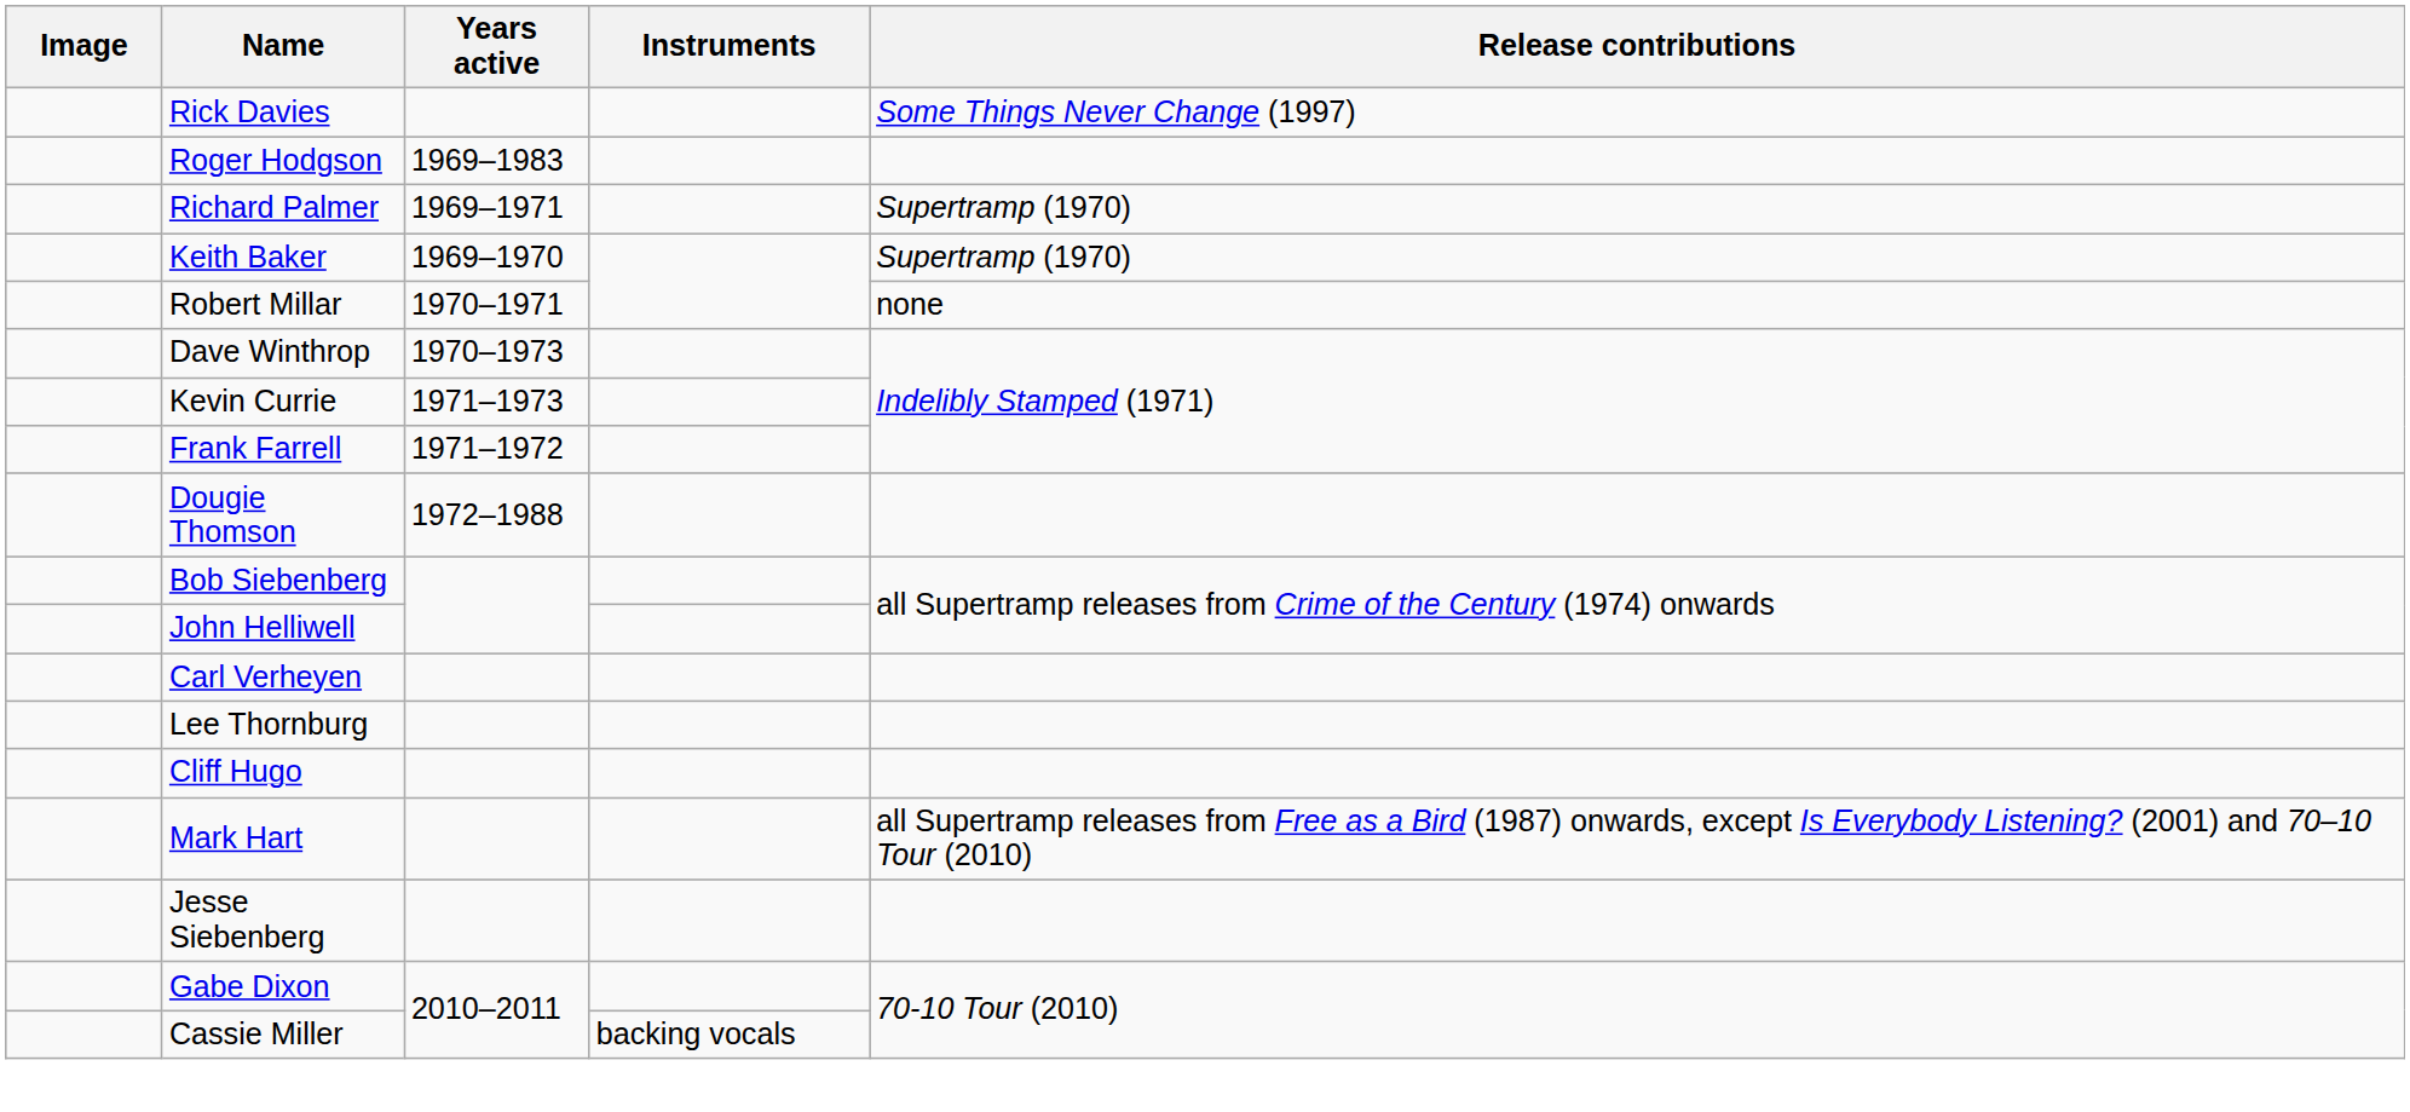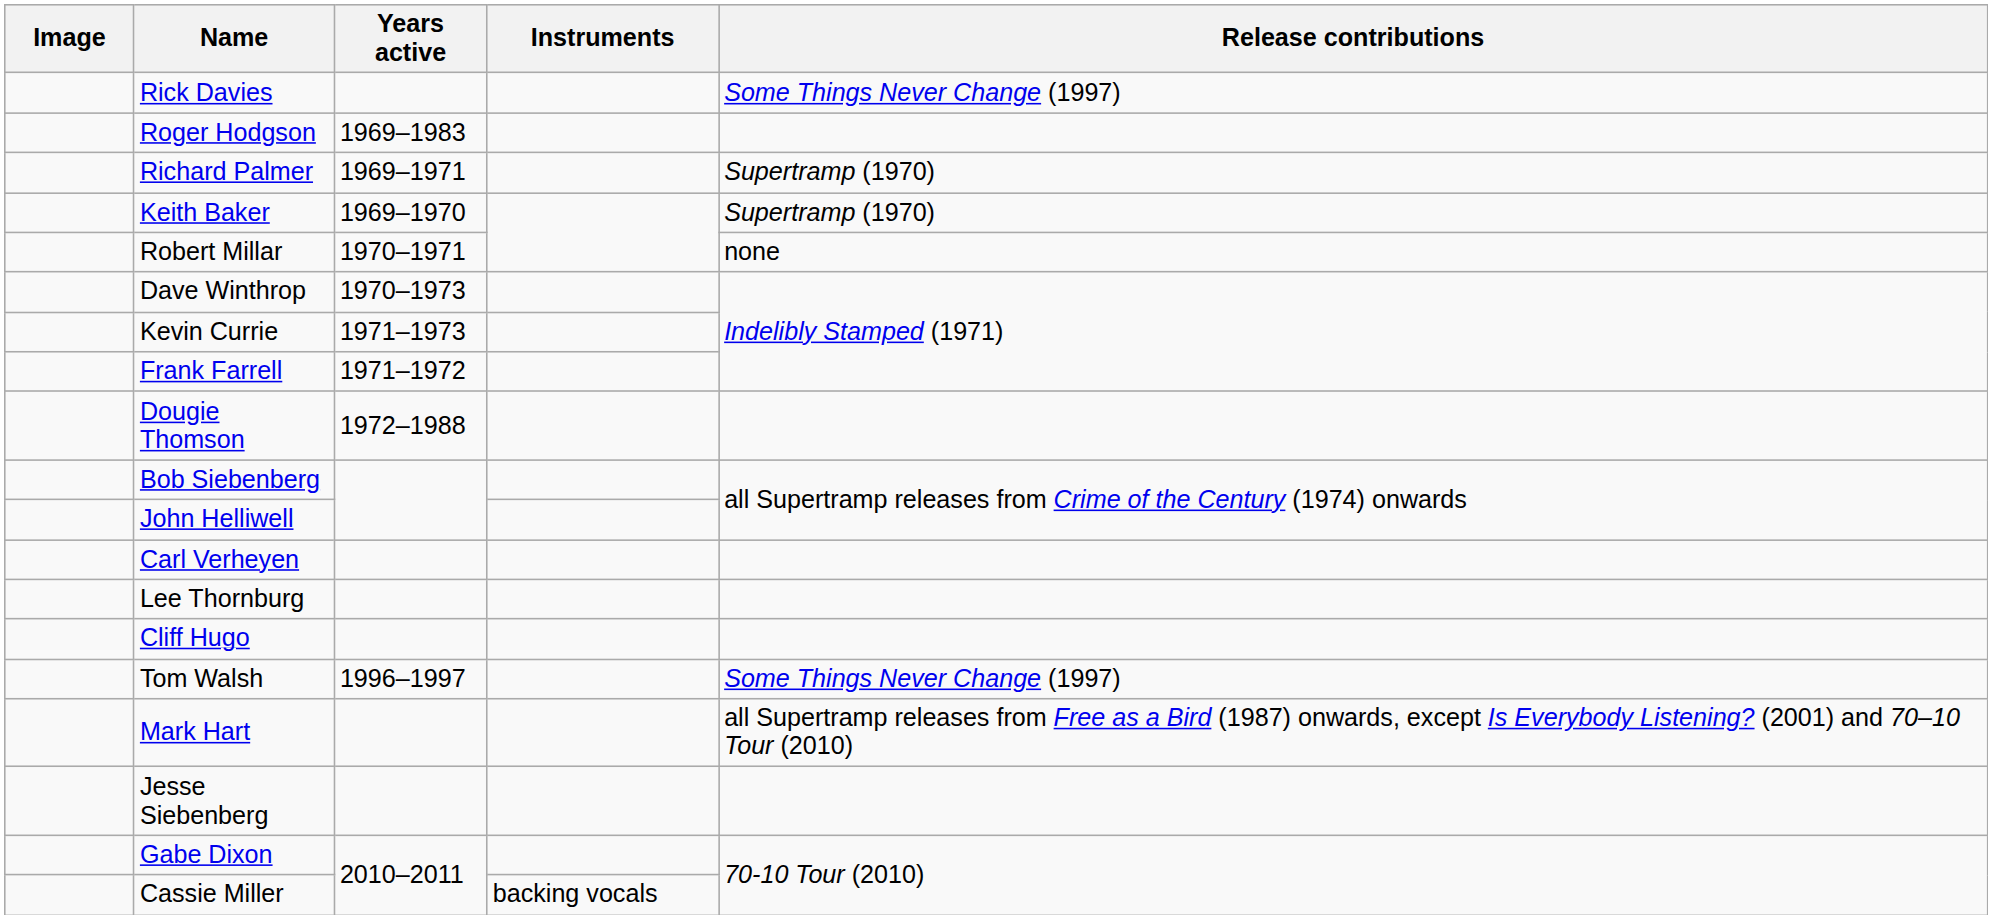+ row: Tom Walsh | 1996–1997 | Some Things Never Change (1997)
